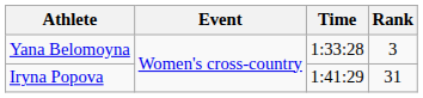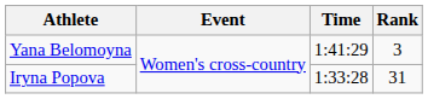Yana Belomoyna | Time: 1:33:28 -> 1:41:29
Iryna Popova | Time: 1:41:29 -> 1:33:28
